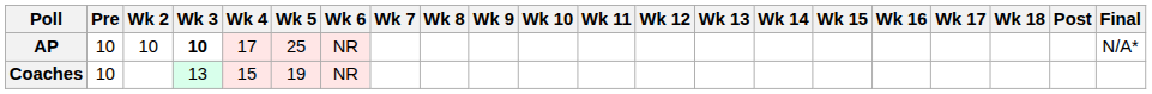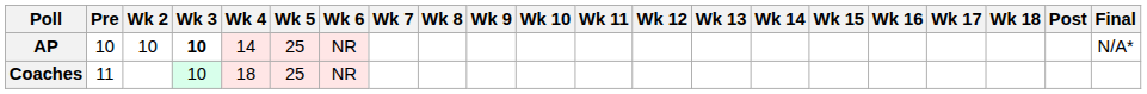AP | Wk 4: 17 -> 14
Coaches | Pre: 10 -> 11
Coaches | Wk 3: 13 -> 10
Coaches | Wk 4: 15 -> 18
Coaches | Wk 5: 19 -> 25
